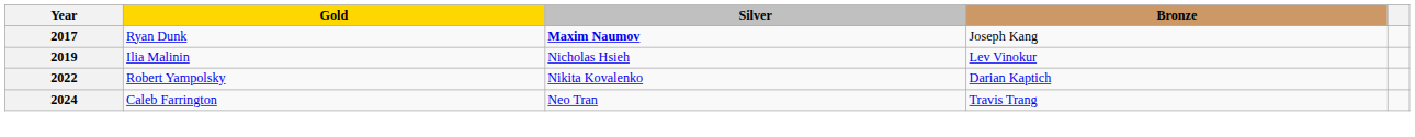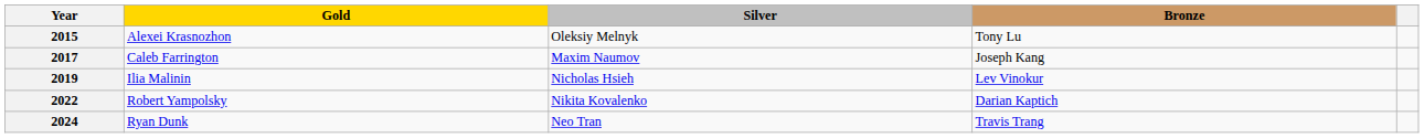+ row: 2015 | Alexei Krasnozhon | Oleksiy Melnyk | Tony Lu
2017 | Gold: Ryan Dunk -> Caleb Farrington
2017 | Silver: bold -> normal
2024 | Gold: Caleb Farrington -> Ryan Dunk
